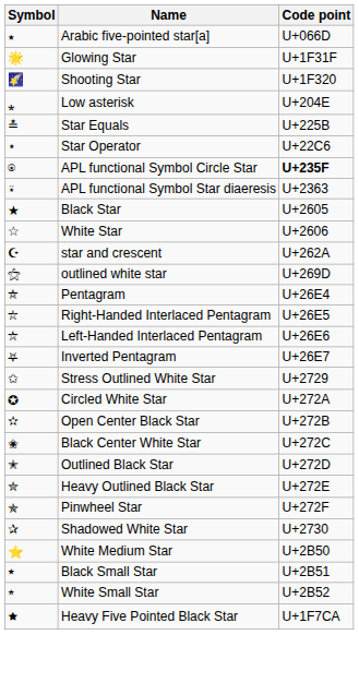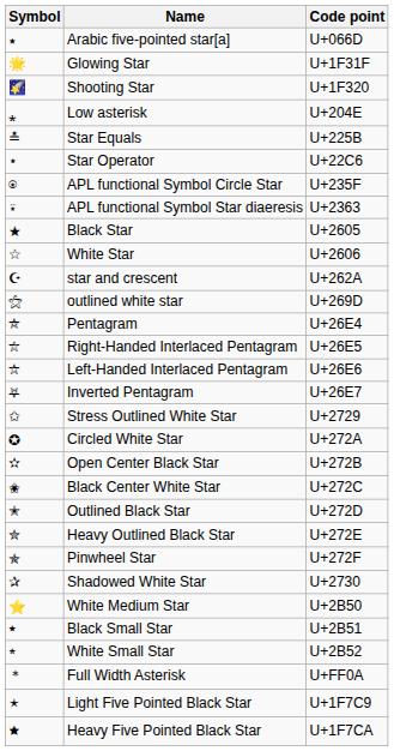APL functional Symbol Circle Star | Code point: bold -> normal
+ row: ＊ | Full Width Asterisk | U+FF0A
+ row: 🟉 | Light Five Pointed Black Star | U+1F7C9
